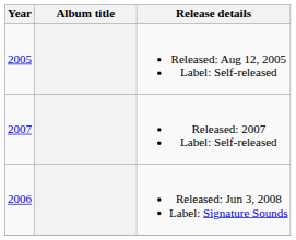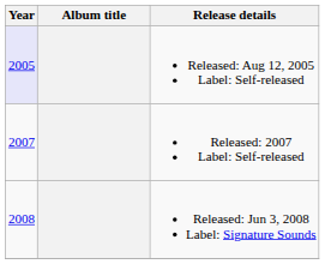Released: Aug 12, 2005 Label: Self-released | Year: no background -> lavender background
Released: Jun 3, 2008 Label: Signature Sounds | Year: 2006 -> 2008
